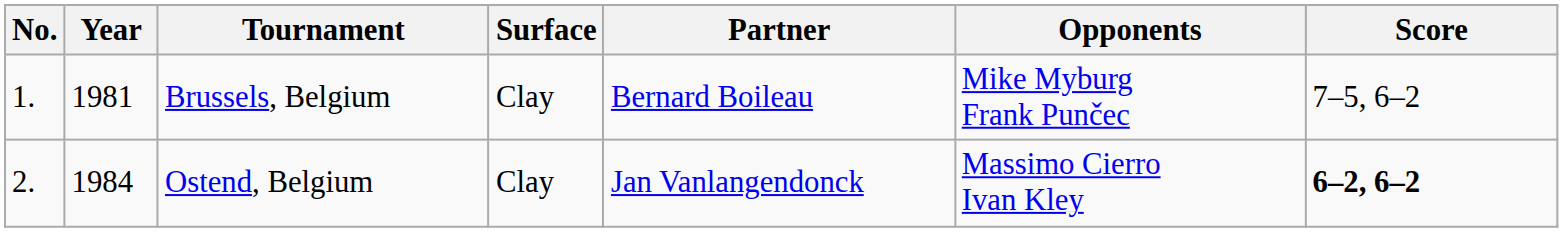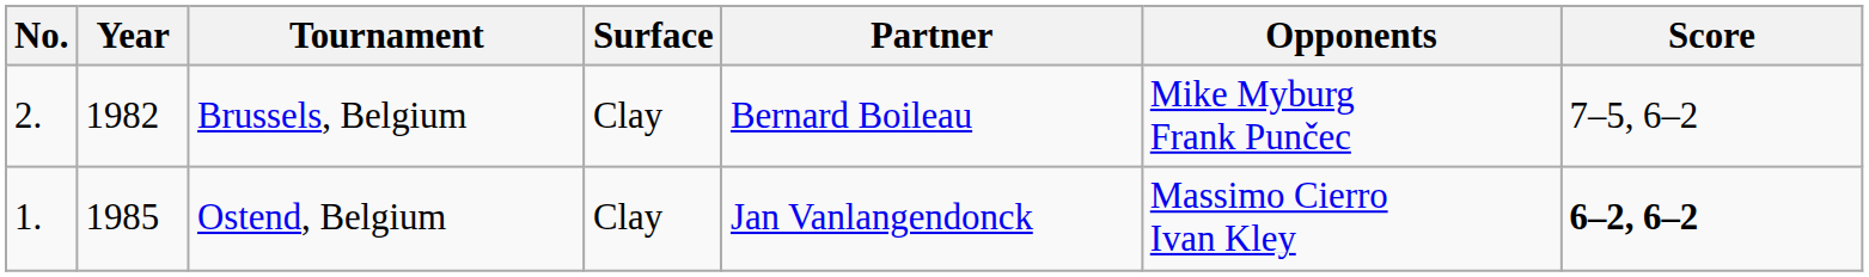Brussels, Belgium | No.: 1. -> 2.
Brussels, Belgium | Year: 1981 -> 1982
Ostend, Belgium | No.: 2. -> 1.
Ostend, Belgium | Year: 1984 -> 1985
